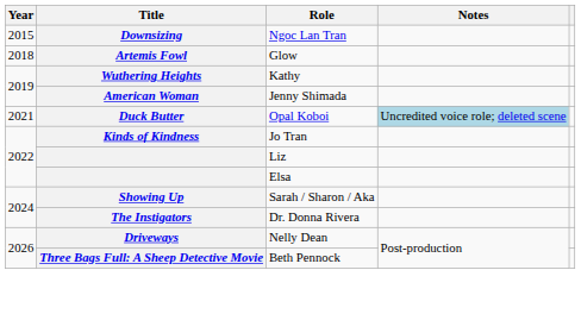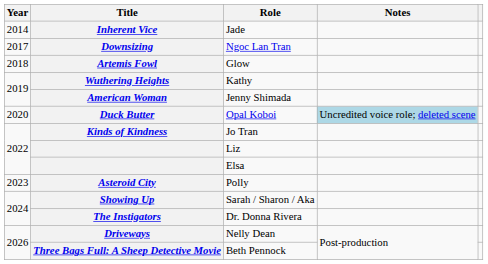+ row: 2014 | Inherent Vice | Jade
Ngoc Lan Tran | Year: 2015 -> 2017
Opal Koboi | Year: 2021 -> 2020
+ row: 2023 | Asteroid City | Polly
